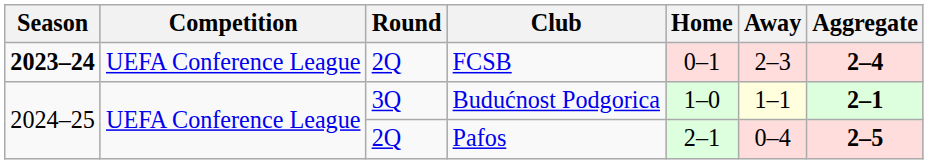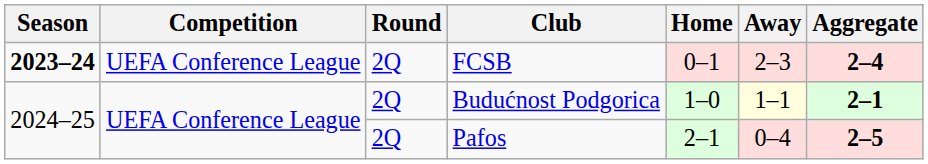Budućnost Podgorica | Round: 3Q -> 2Q
